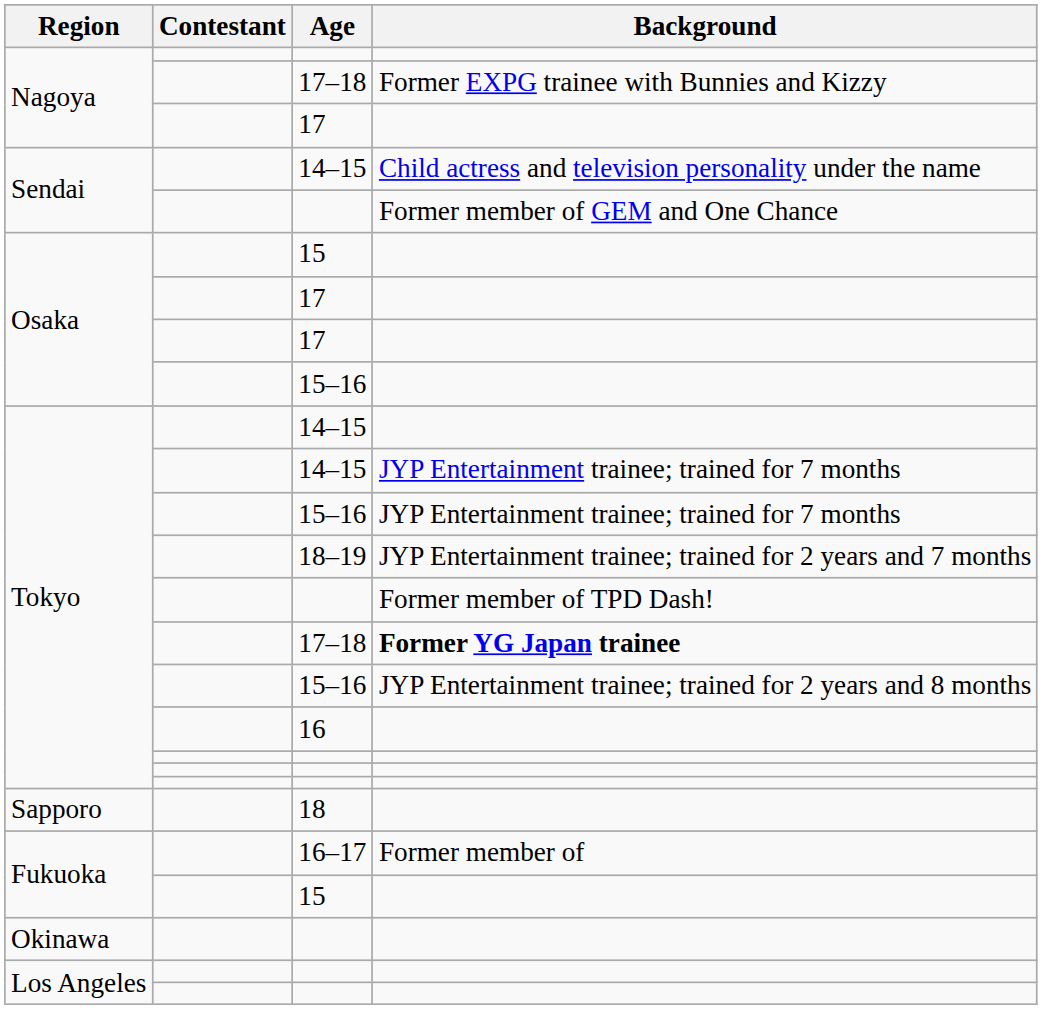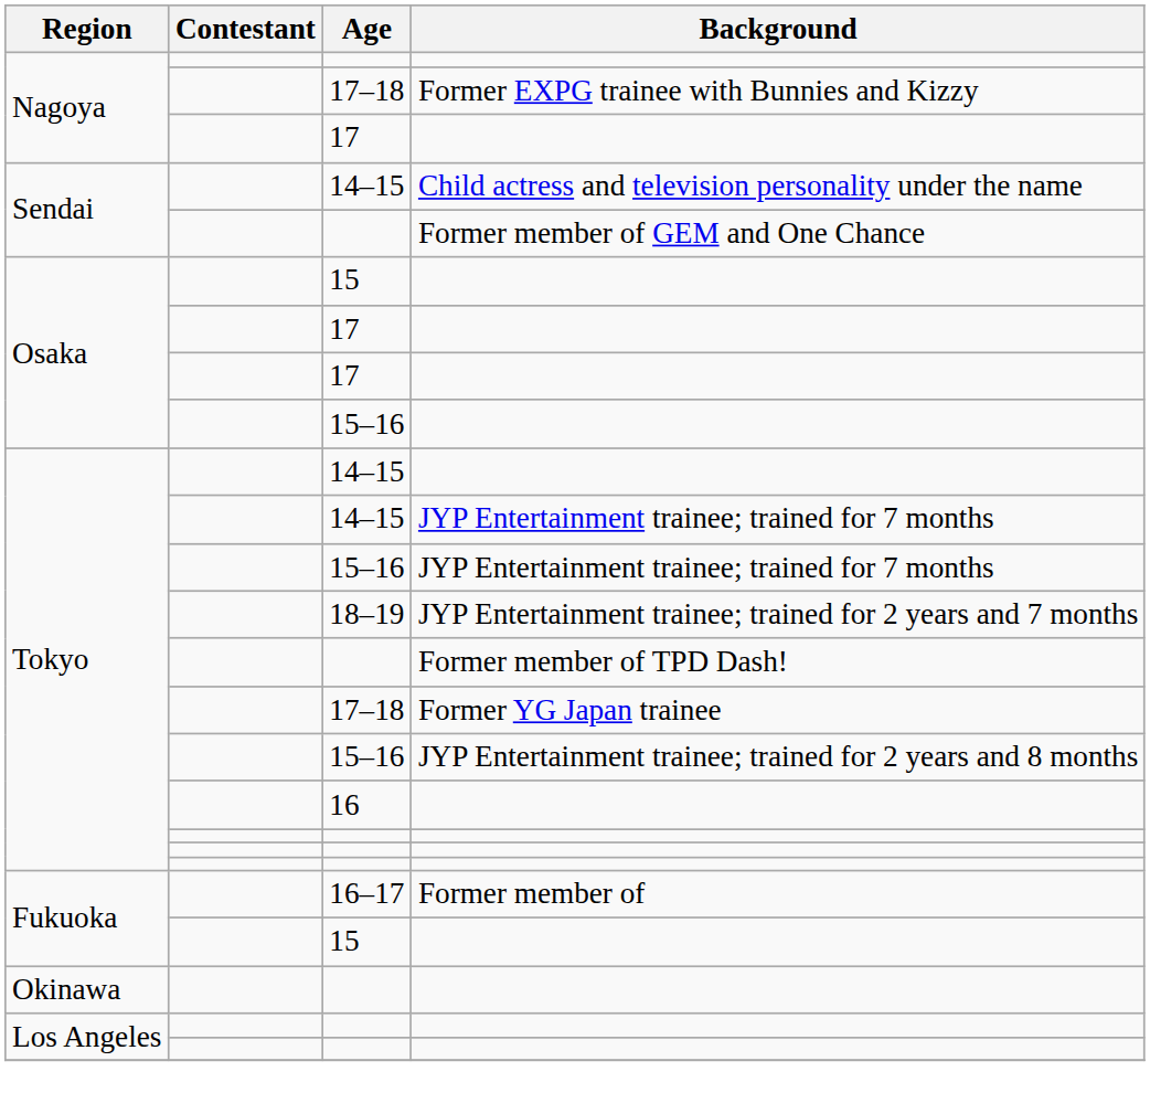Tokyo / 17–18 | Background: bold -> normal
- row: Sapporo | 18
